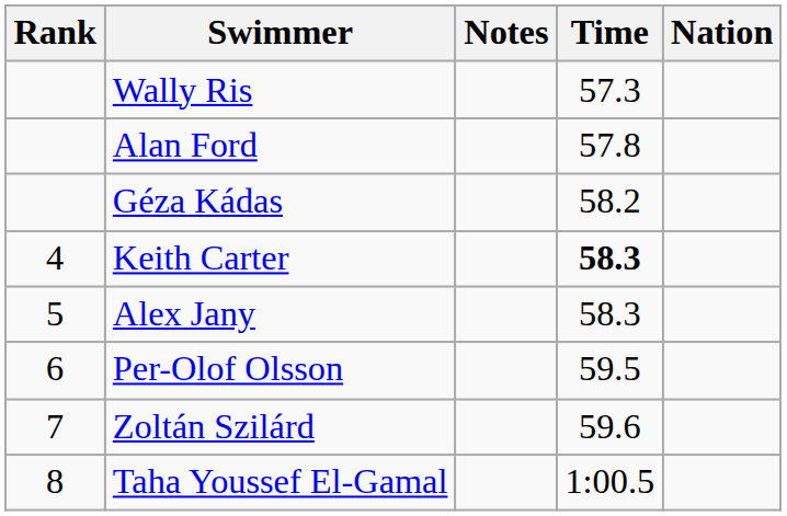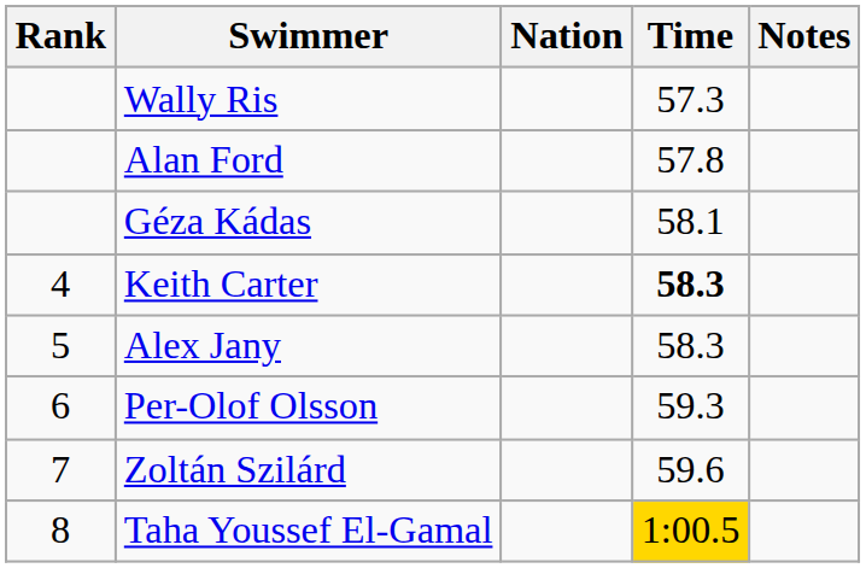columns swapped: Nation <-> Notes
Géza Kádas | Time: 58.2 -> 58.1
Per-Olof Olsson | Time: 59.5 -> 59.3
Taha Youssef El-Gamal | Time: no background -> gold background
